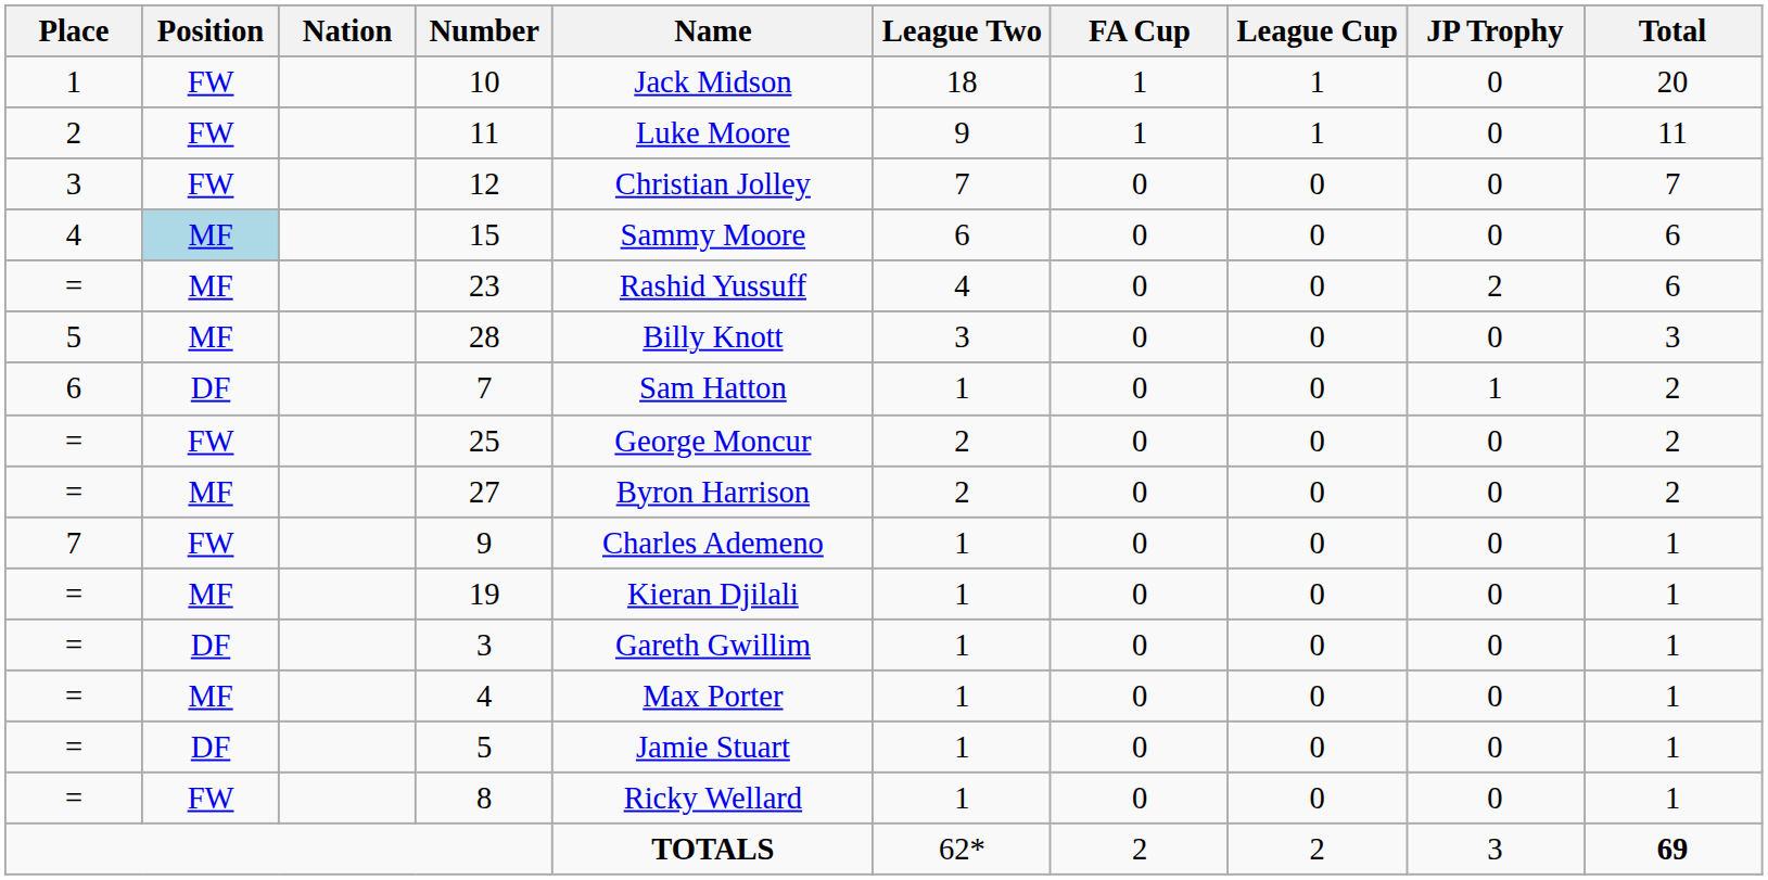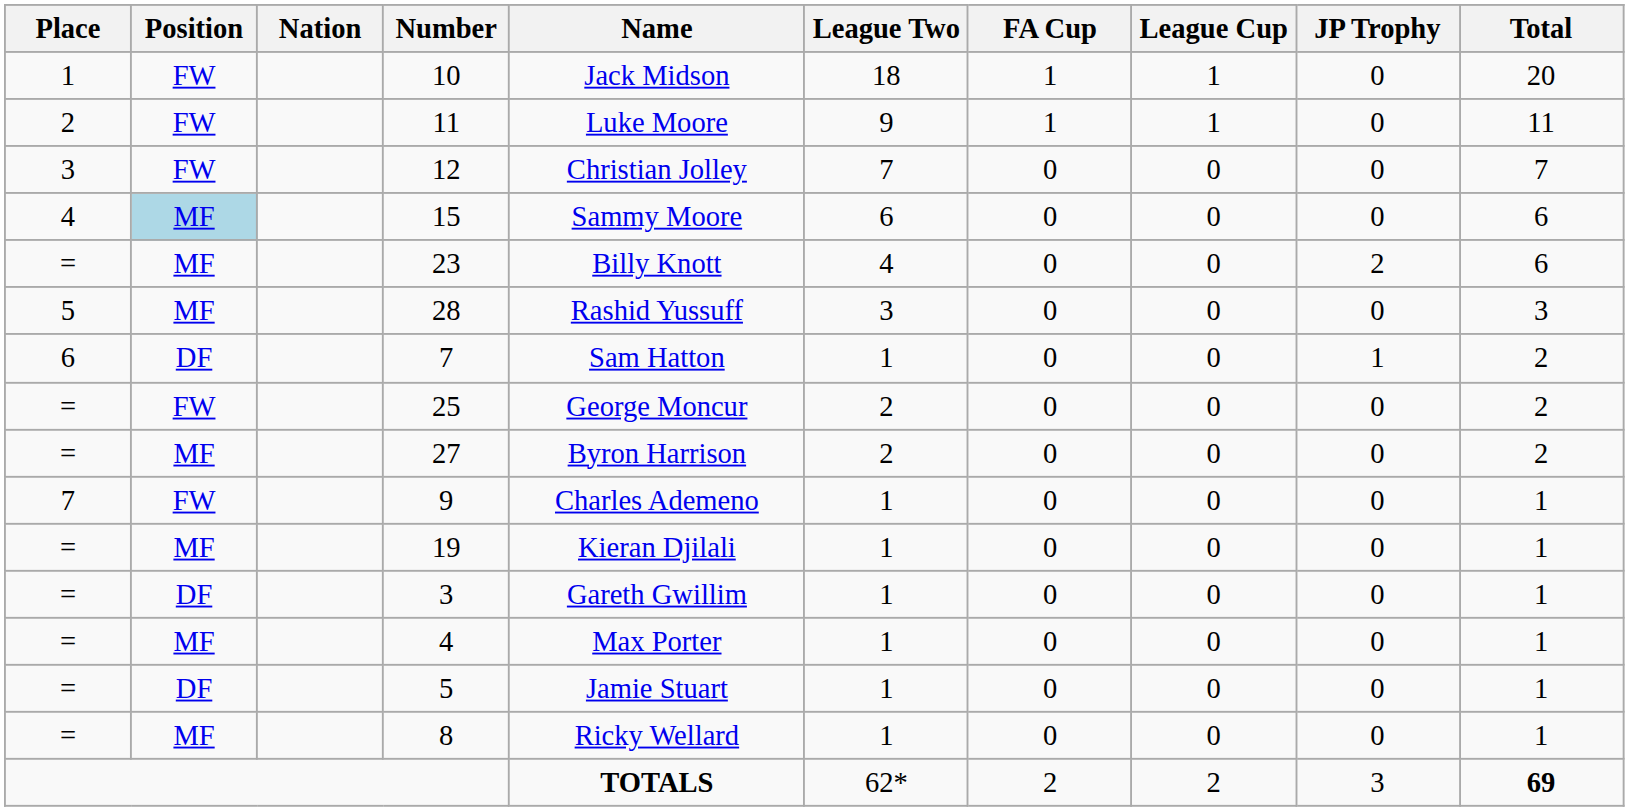23 | Name: Rashid Yussuff -> Billy Knott
28 | Name: Billy Knott -> Rashid Yussuff
8 | Position: FW -> MF
